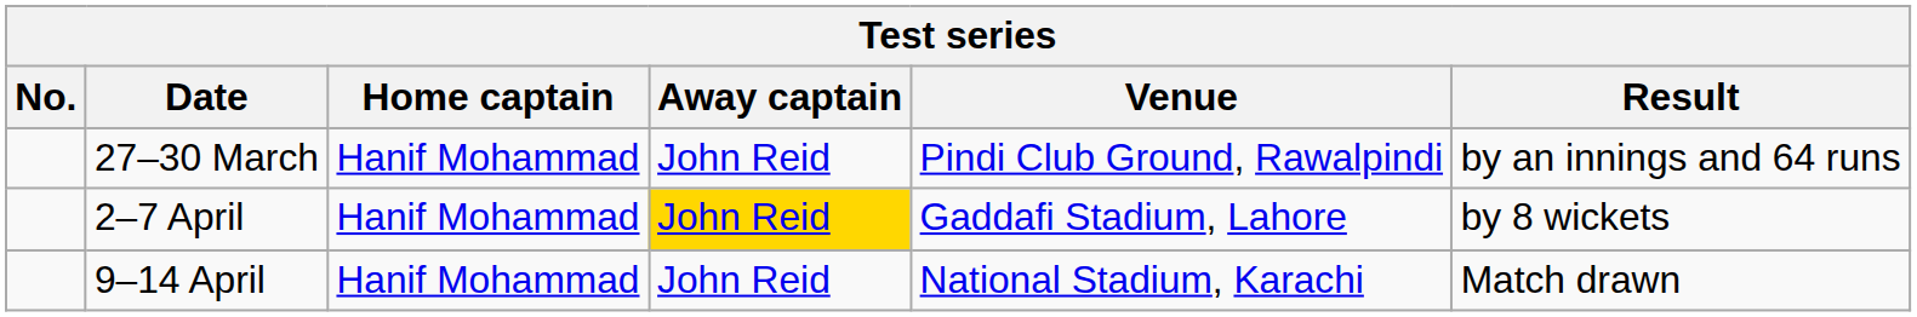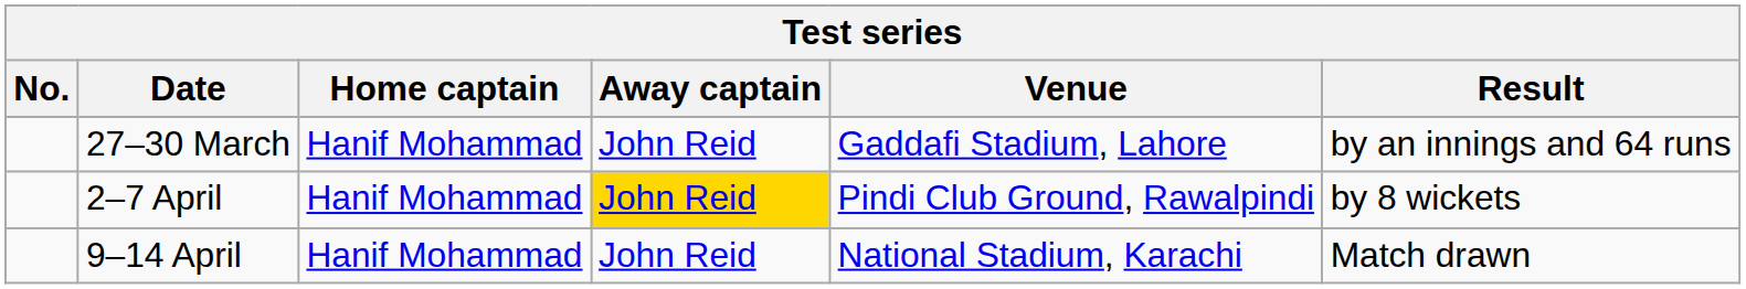27–30 March | Venue: Pindi Club Ground, Rawalpindi -> Gaddafi Stadium, Lahore
2–7 April | Venue: Gaddafi Stadium, Lahore -> Pindi Club Ground, Rawalpindi
